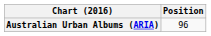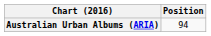Australian Urban Albums (ARIA) | Position: 96 -> 94
